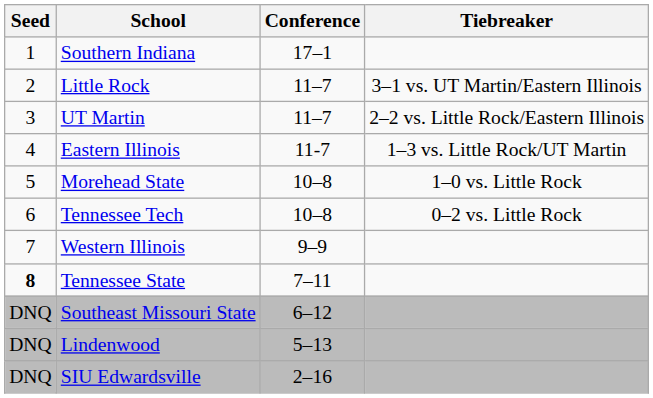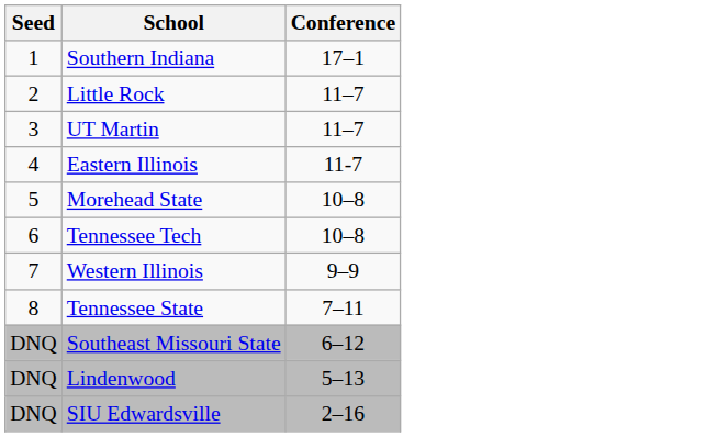- column: Tiebreaker | 3–1 vs. UT Martin/Eastern Illinois | 2–2 vs. Little Rock/Eastern Illinois | 1–3 vs. Little Rock/UT Martin | 1–0 vs. Little Rock | 0–2 vs. Little Rock
Tennessee State | Seed: bold -> normal
